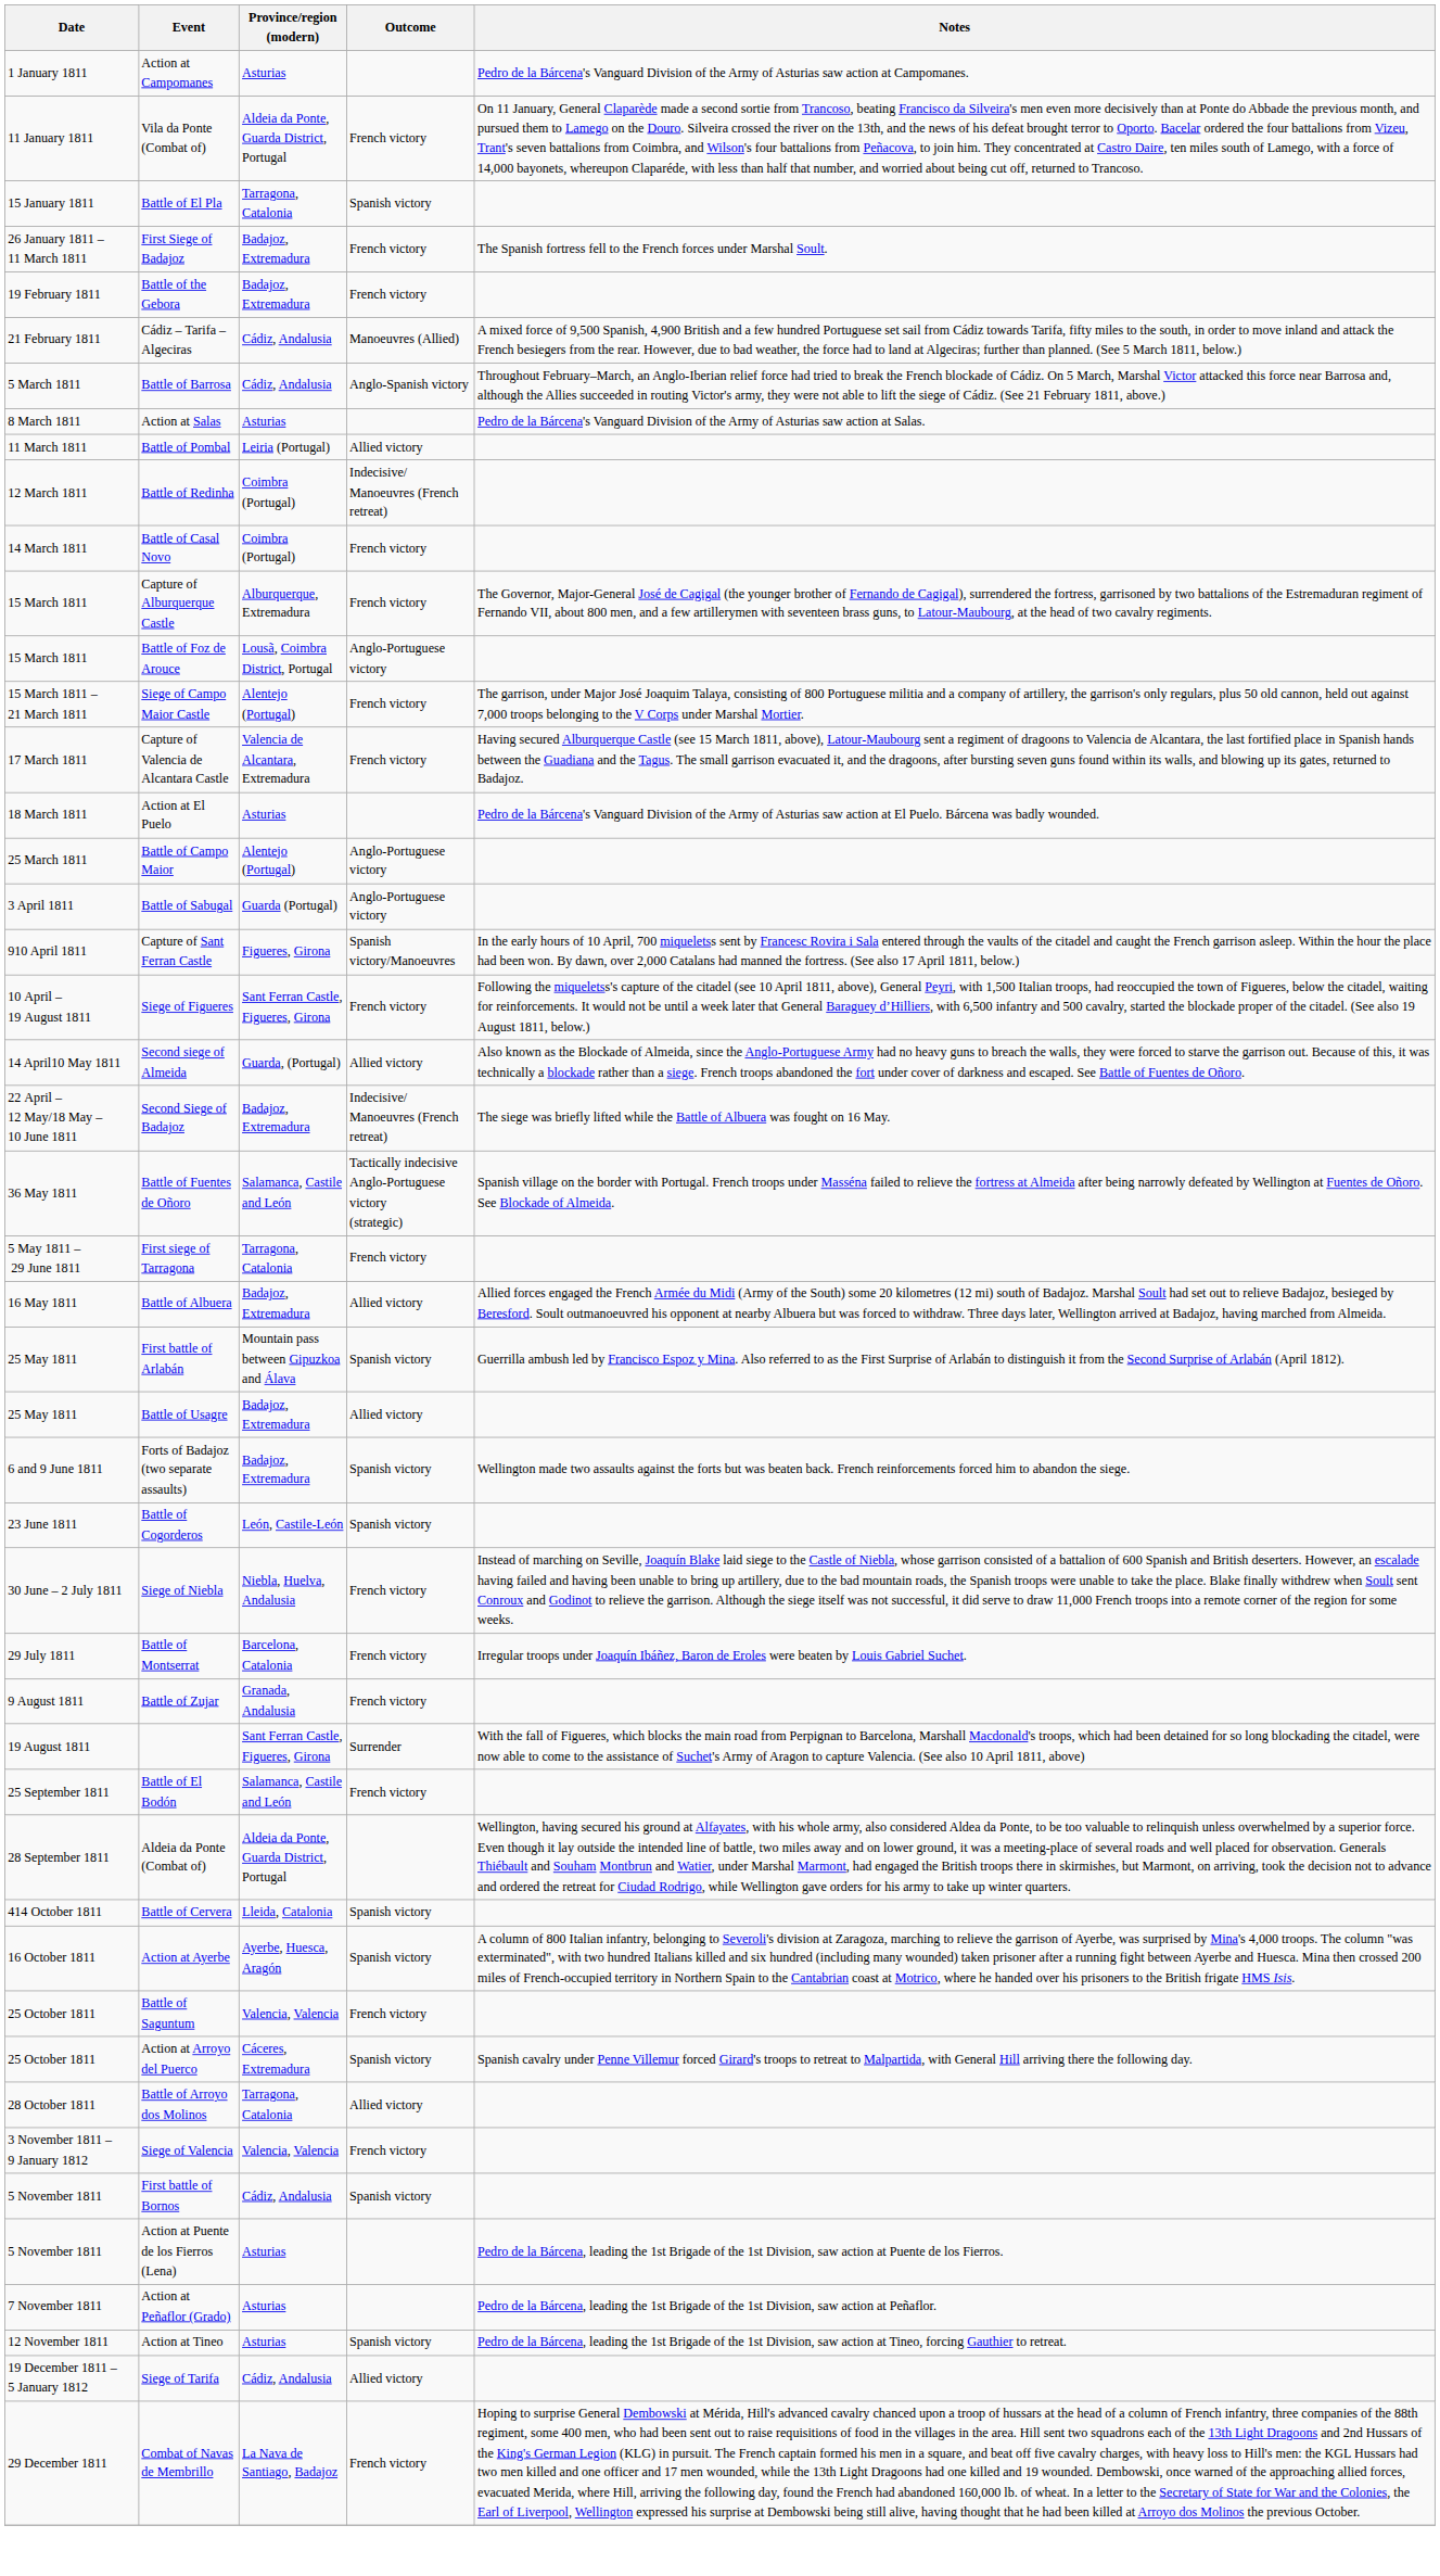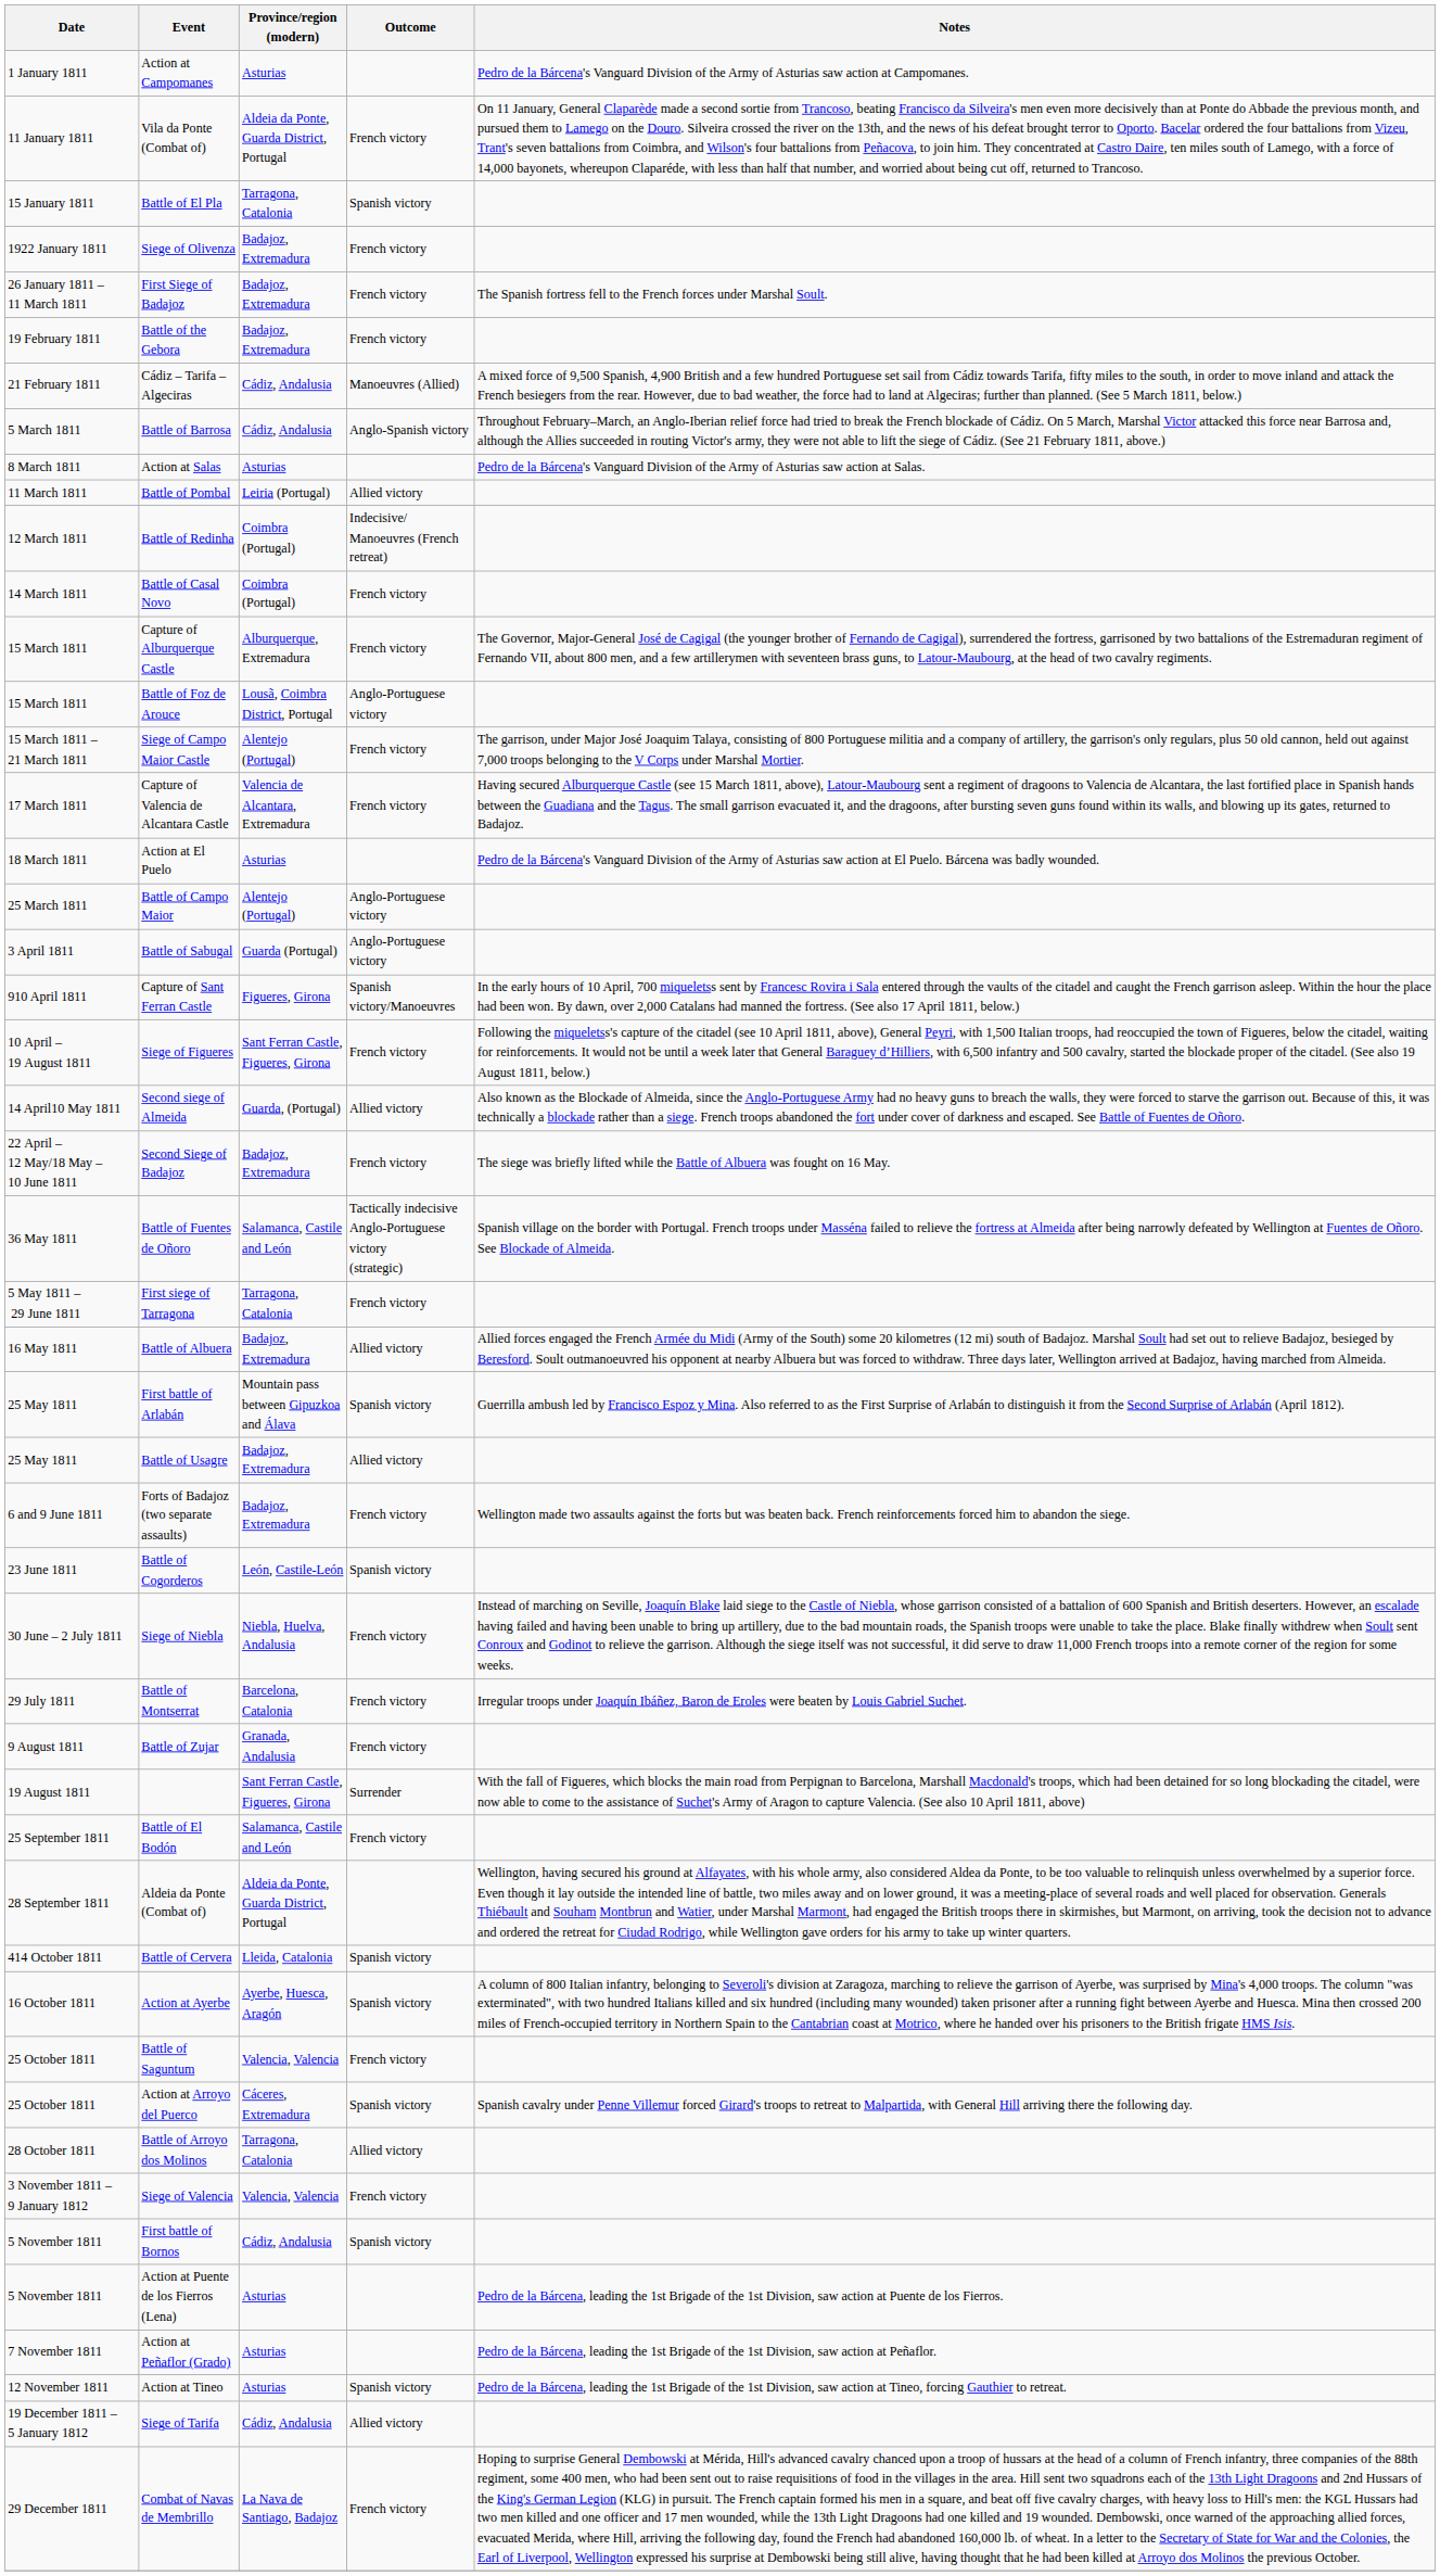+ row: 1922 January 1811 | Siege of Olivenza | Badajoz, Extremadura | French victory
Second Siege of Badajoz | Outcome: Indecisive/Manoeuvres (French retreat) -> French victory
Forts of Badajoz (two separate assaults) | Outcome: Spanish victory -> French victory
